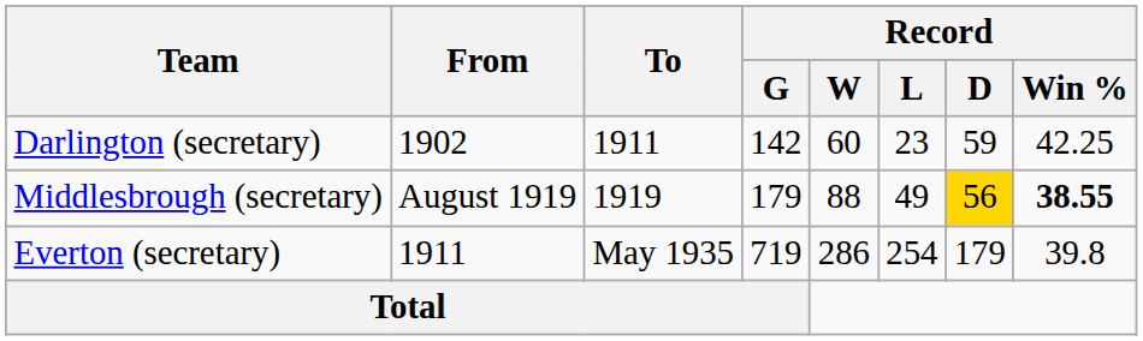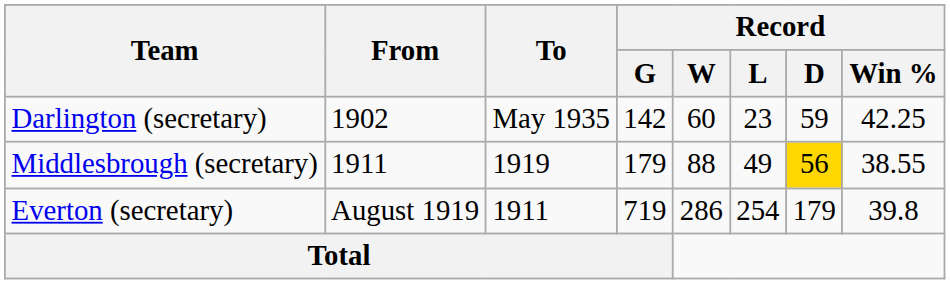Darlington (secretary) | To: 1911 -> May 1935
Middlesbrough (secretary) | From: August 1919 -> 1911
Middlesbrough (secretary) | Record / Win %: bold -> normal
Everton (secretary) | From: 1911 -> August 1919
Everton (secretary) | To: May 1935 -> 1911
